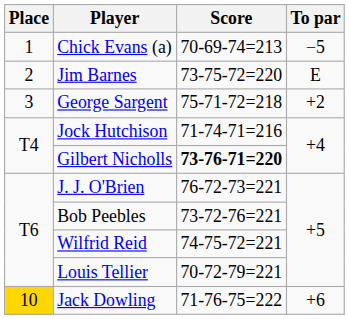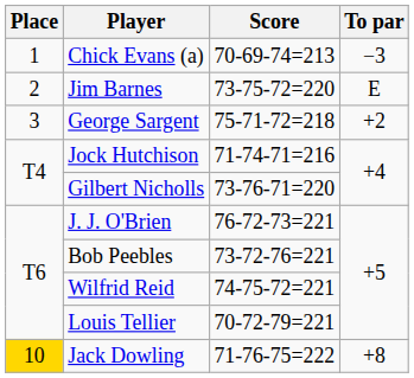Chick Evans (a) | To par: −5 -> −3
Gilbert Nicholls | Score: bold -> normal
Jack Dowling | To par: +6 -> +8
